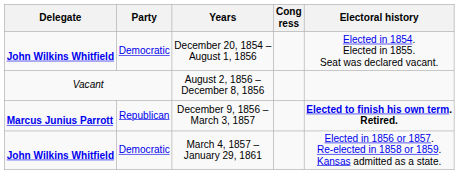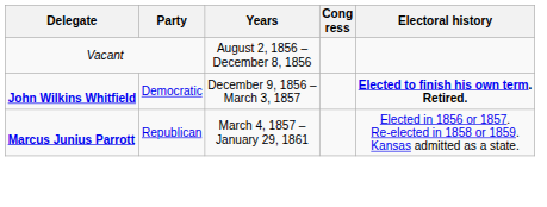- row: John Wilkins Whitfield | Democratic | December 20, 1854 – August 1, 1856 | Elected in 1854. Elected in 1855. Seat was declared vacant.
December 9, 1856 – March 3, 1857 | Delegate: Marcus Junius Parrott -> John Wilkins Whitfield
December 9, 1856 – March 3, 1857 | Party: Republican -> Democratic
March 4, 1857 – January 29, 1861 | Delegate: John Wilkins Whitfield -> Marcus Junius Parrott
March 4, 1857 – January 29, 1861 | Party: Democratic -> Republican
